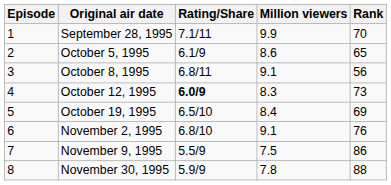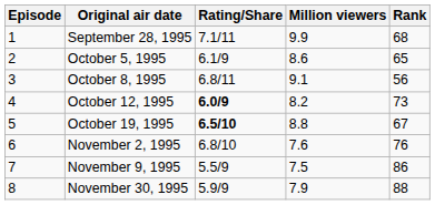September 28, 1995 | Rank: 70 -> 68
October 12, 1995 | Million viewers: 8.3 -> 8.2
October 19, 1995 | Rating/Share: normal -> bold
October 19, 1995 | Million viewers: 8.4 -> 8.8
October 19, 1995 | Rank: 69 -> 67
November 2, 1995 | Million viewers: 9.1 -> 7.6
November 30, 1995 | Million viewers: 7.8 -> 7.9
